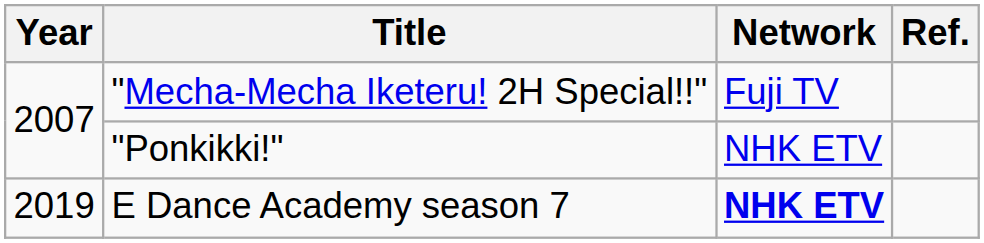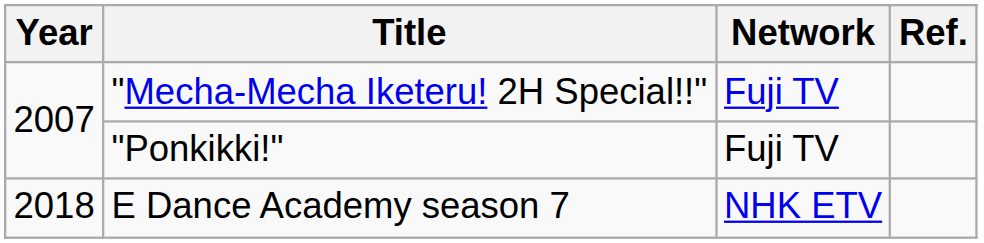"Ponkikki!" | Network: NHK ETV -> Fuji TV
E Dance Academy season 7 | Year: 2019 -> 2018
E Dance Academy season 7 | Network: bold -> normal
